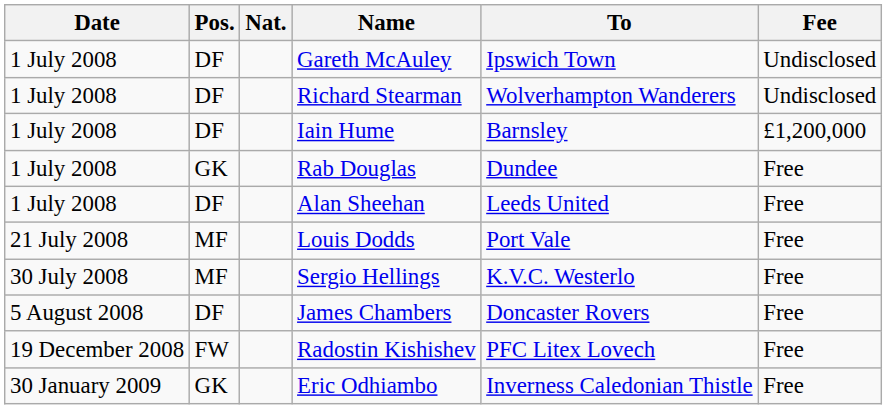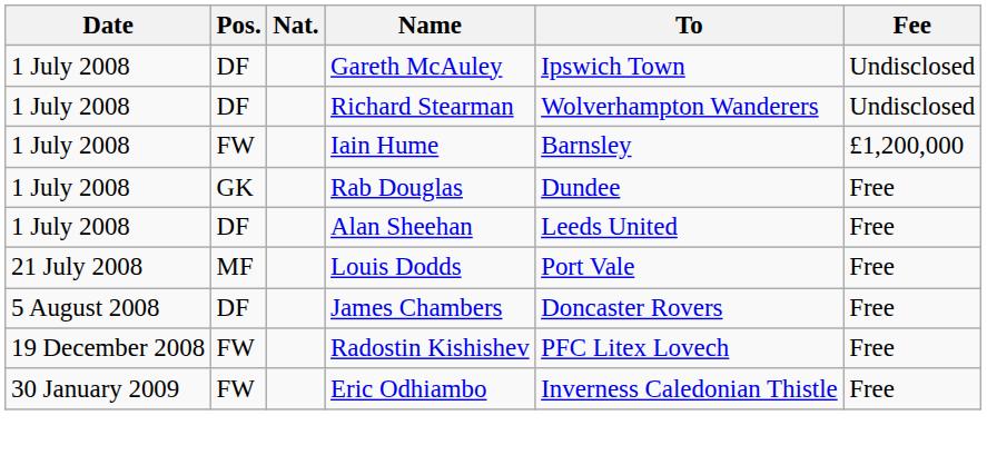Iain Hume | Pos.: DF -> FW
- row: 30 July 2008 | MF | Sergio Hellings | K.V.C. Westerlo | Free
Eric Odhiambo | Pos.: GK -> FW
